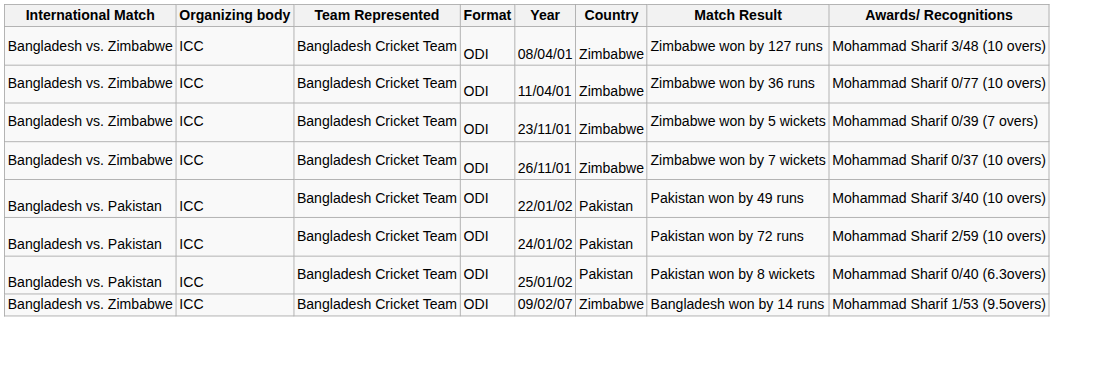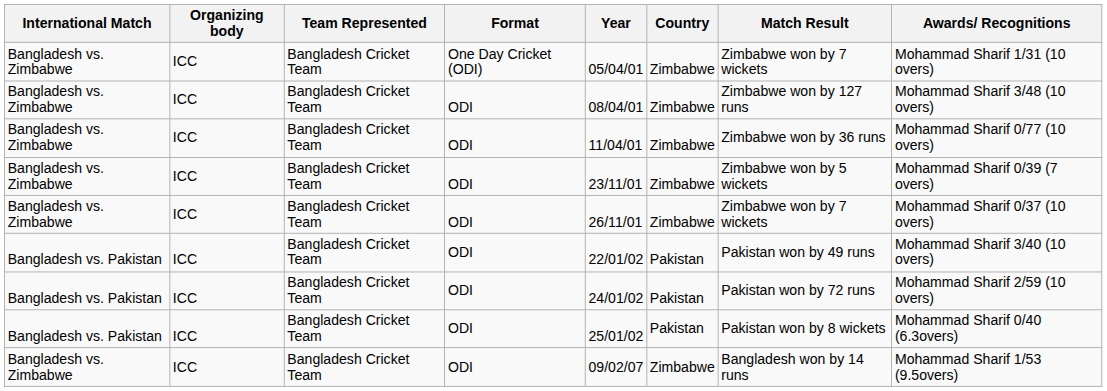+ row: Bangladesh vs. Zimbabwe | ICC | Bangladesh Cricket Team | One Day Cricket (ODI) | 05/04/01 | Zimbabwe | Zimbabwe won by 7 wickets | Mohammad Sharif 1/31 (10 overs)
